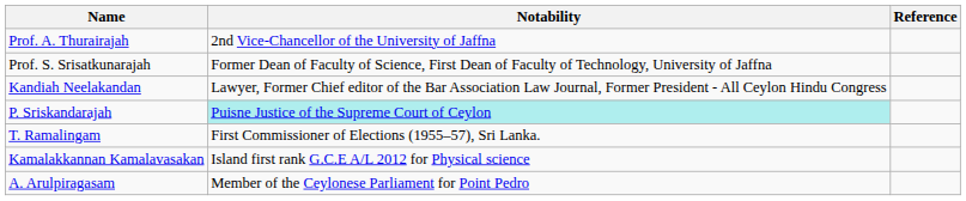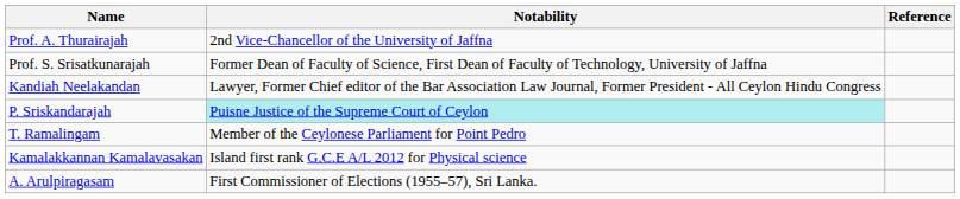T. Ramalingam | Notability: First Commissioner of Elections (1955–57), Sri Lanka. -> Member of the Ceylonese Parliament for Point Pedro
A. Arulpiragasam | Notability: Member of the Ceylonese Parliament for Point Pedro -> First Commissioner of Elections (1955–57), Sri Lanka.
